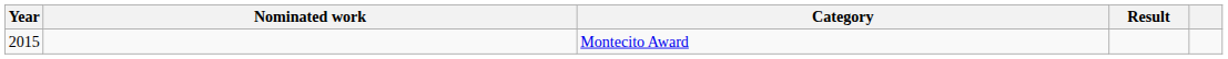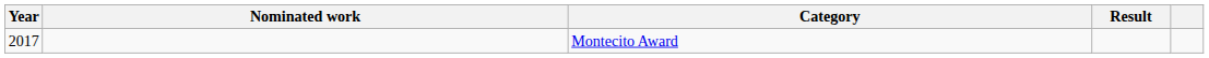Montecito Award | Year: 2015 -> 2017
